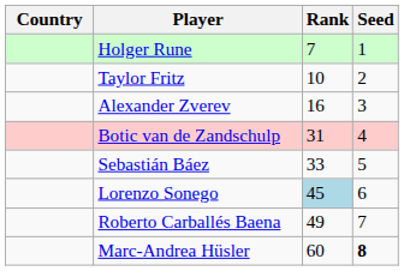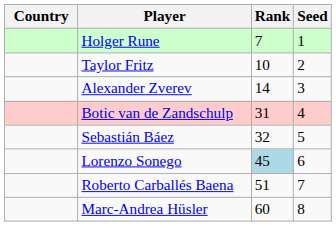Alexander Zverev | Rank: 16 -> 14
Sebastián Báez | Rank: 33 -> 32
Roberto Carballés Baena | Rank: 49 -> 51
Marc-Andrea Hüsler | Seed: bold -> normal
